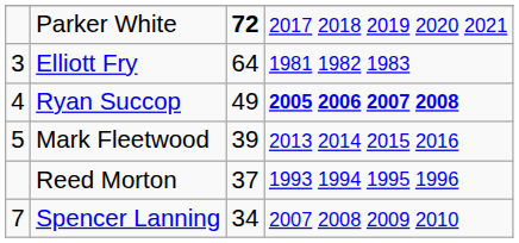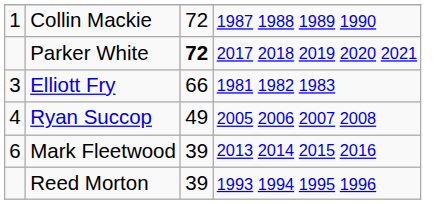+ row: 1 | Collin Mackie | 72 | 1987 1988 1989 1990
Elliott Fry | column 3: 64 -> 66
Ryan Succop | column 4: bold -> normal
Mark Fleetwood | column 1: 5 -> 6
Reed Morton | column 3: 37 -> 39
- row: 7 | Spencer Lanning | 34 | 2007 2008 2009 2010
